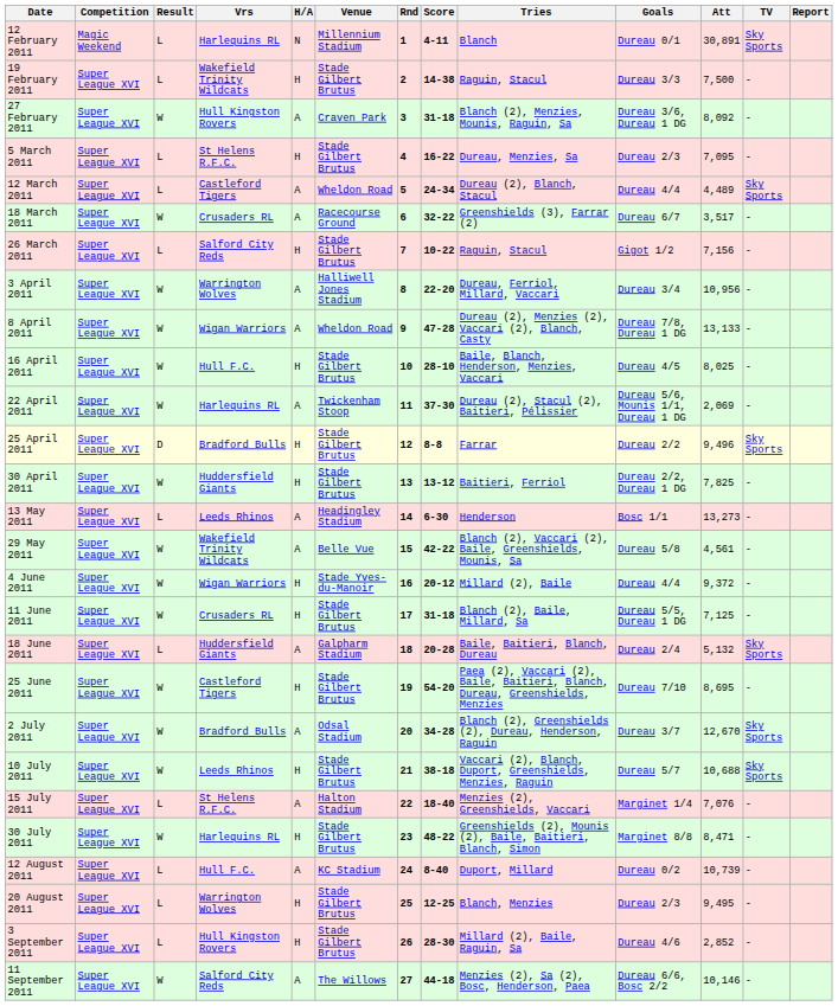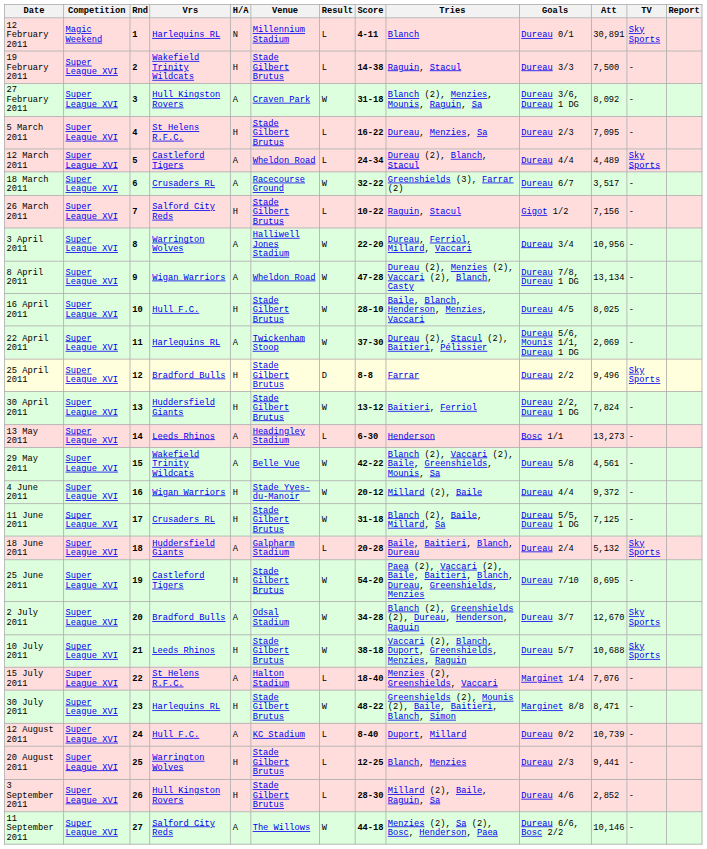columns swapped: Rnd <-> Result
8 April 2011 | Att: 13,133 -> 13,134
30 April 2011 | Att: 7,825 -> 7,824
20 August 2011 | Att: 9,495 -> 9,441
